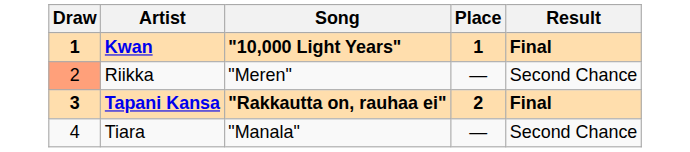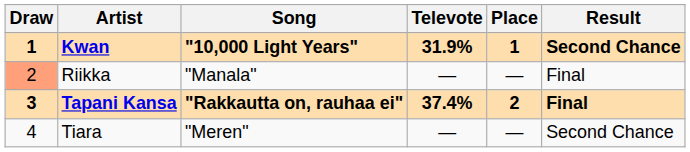+ column: Televote | 31.9% | — | 37.4% | —
Kwan | Result: Final -> Second Chance
Riikka | Song: "Meren" -> "Manala"
Riikka | Result: Second Chance -> Final
Tiara | Song: "Manala" -> "Meren"
